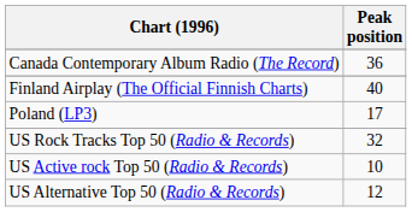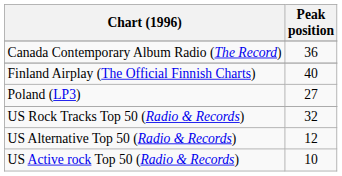Poland (LP3) | Peak position: 17 -> 27
rows swapped: US Alternative Top 50 (Radio & Records) <-> US Active rock Top 50 (Radio & Records)
